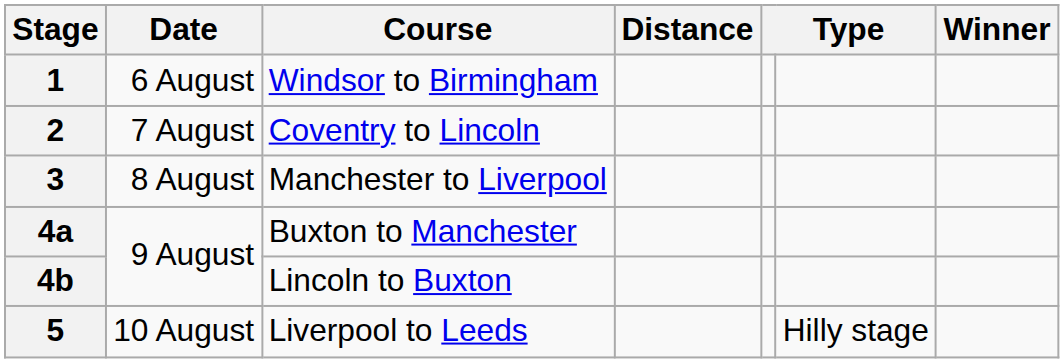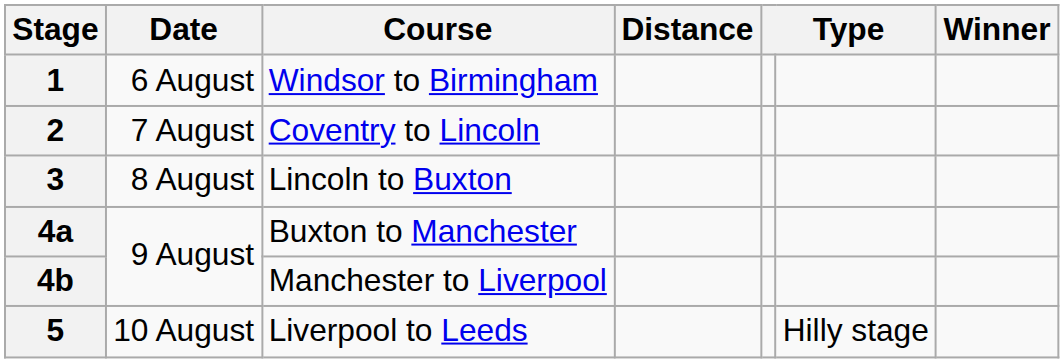3 | Course: Manchester to Liverpool -> Lincoln to Buxton
4b | Course: Lincoln to Buxton -> Manchester to Liverpool
